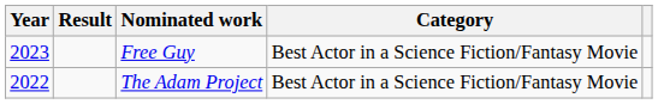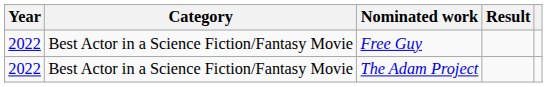columns swapped: Category <-> Result
Free Guy | Year: 2023 -> 2022
